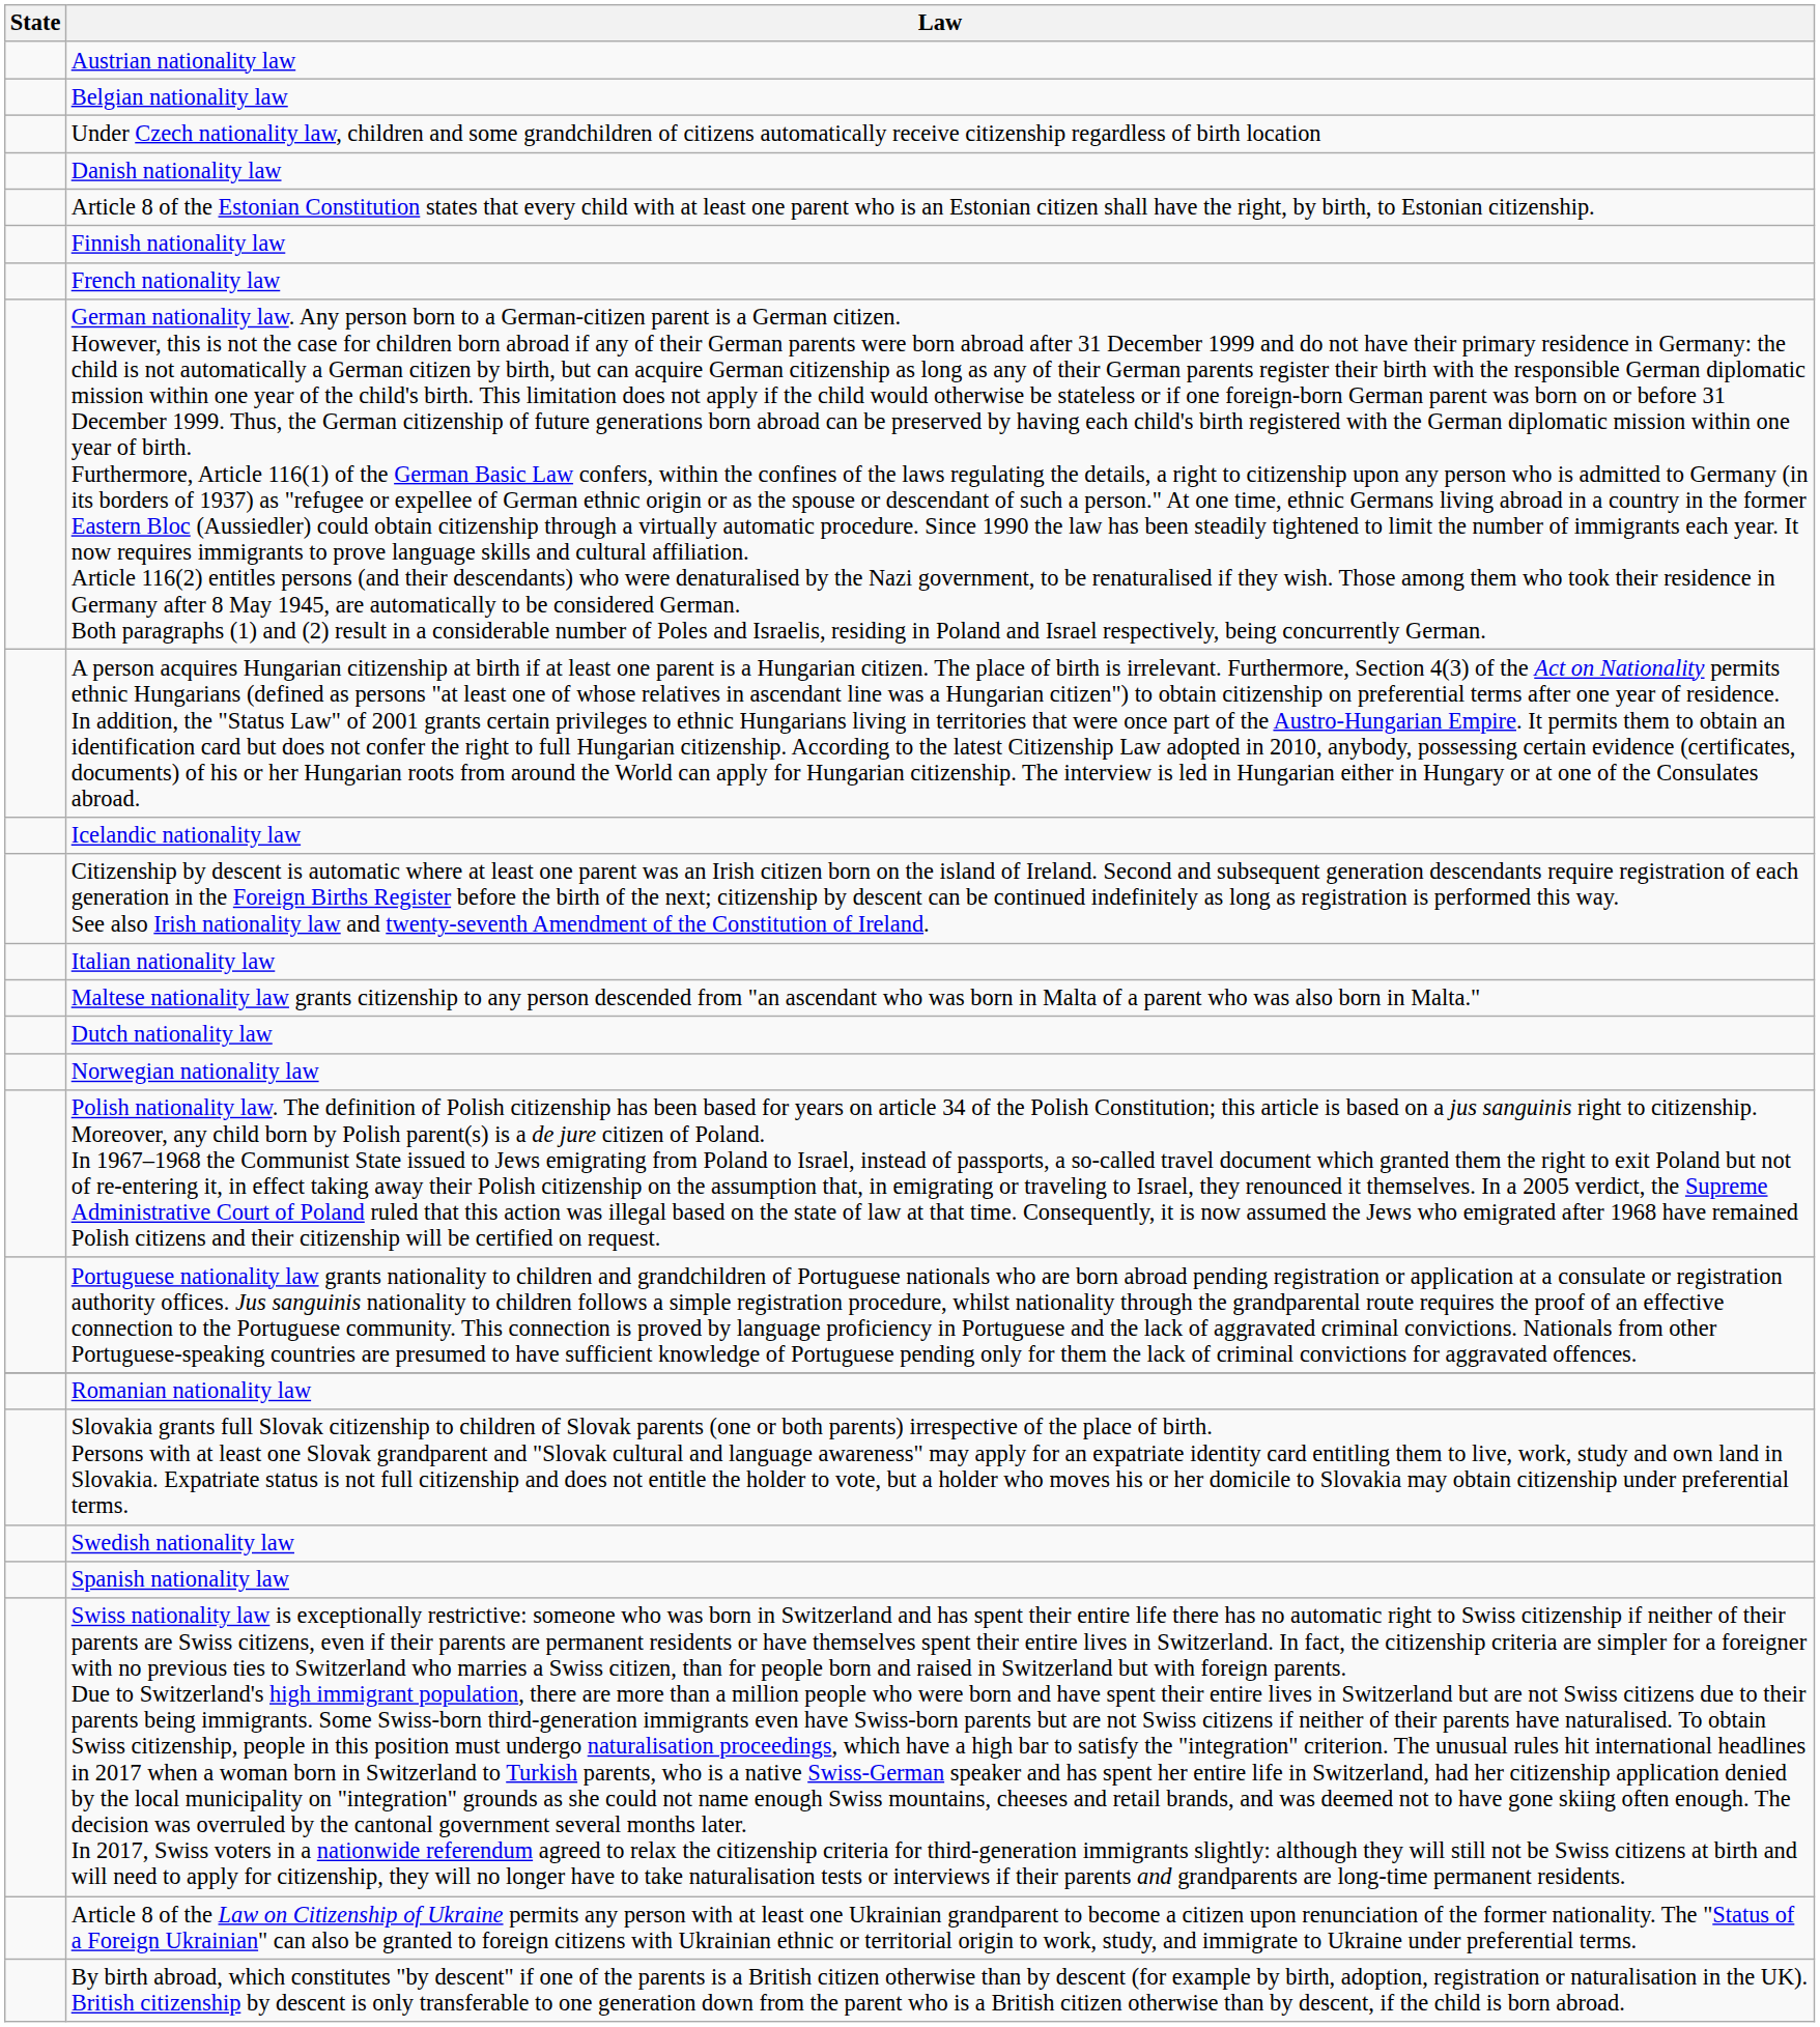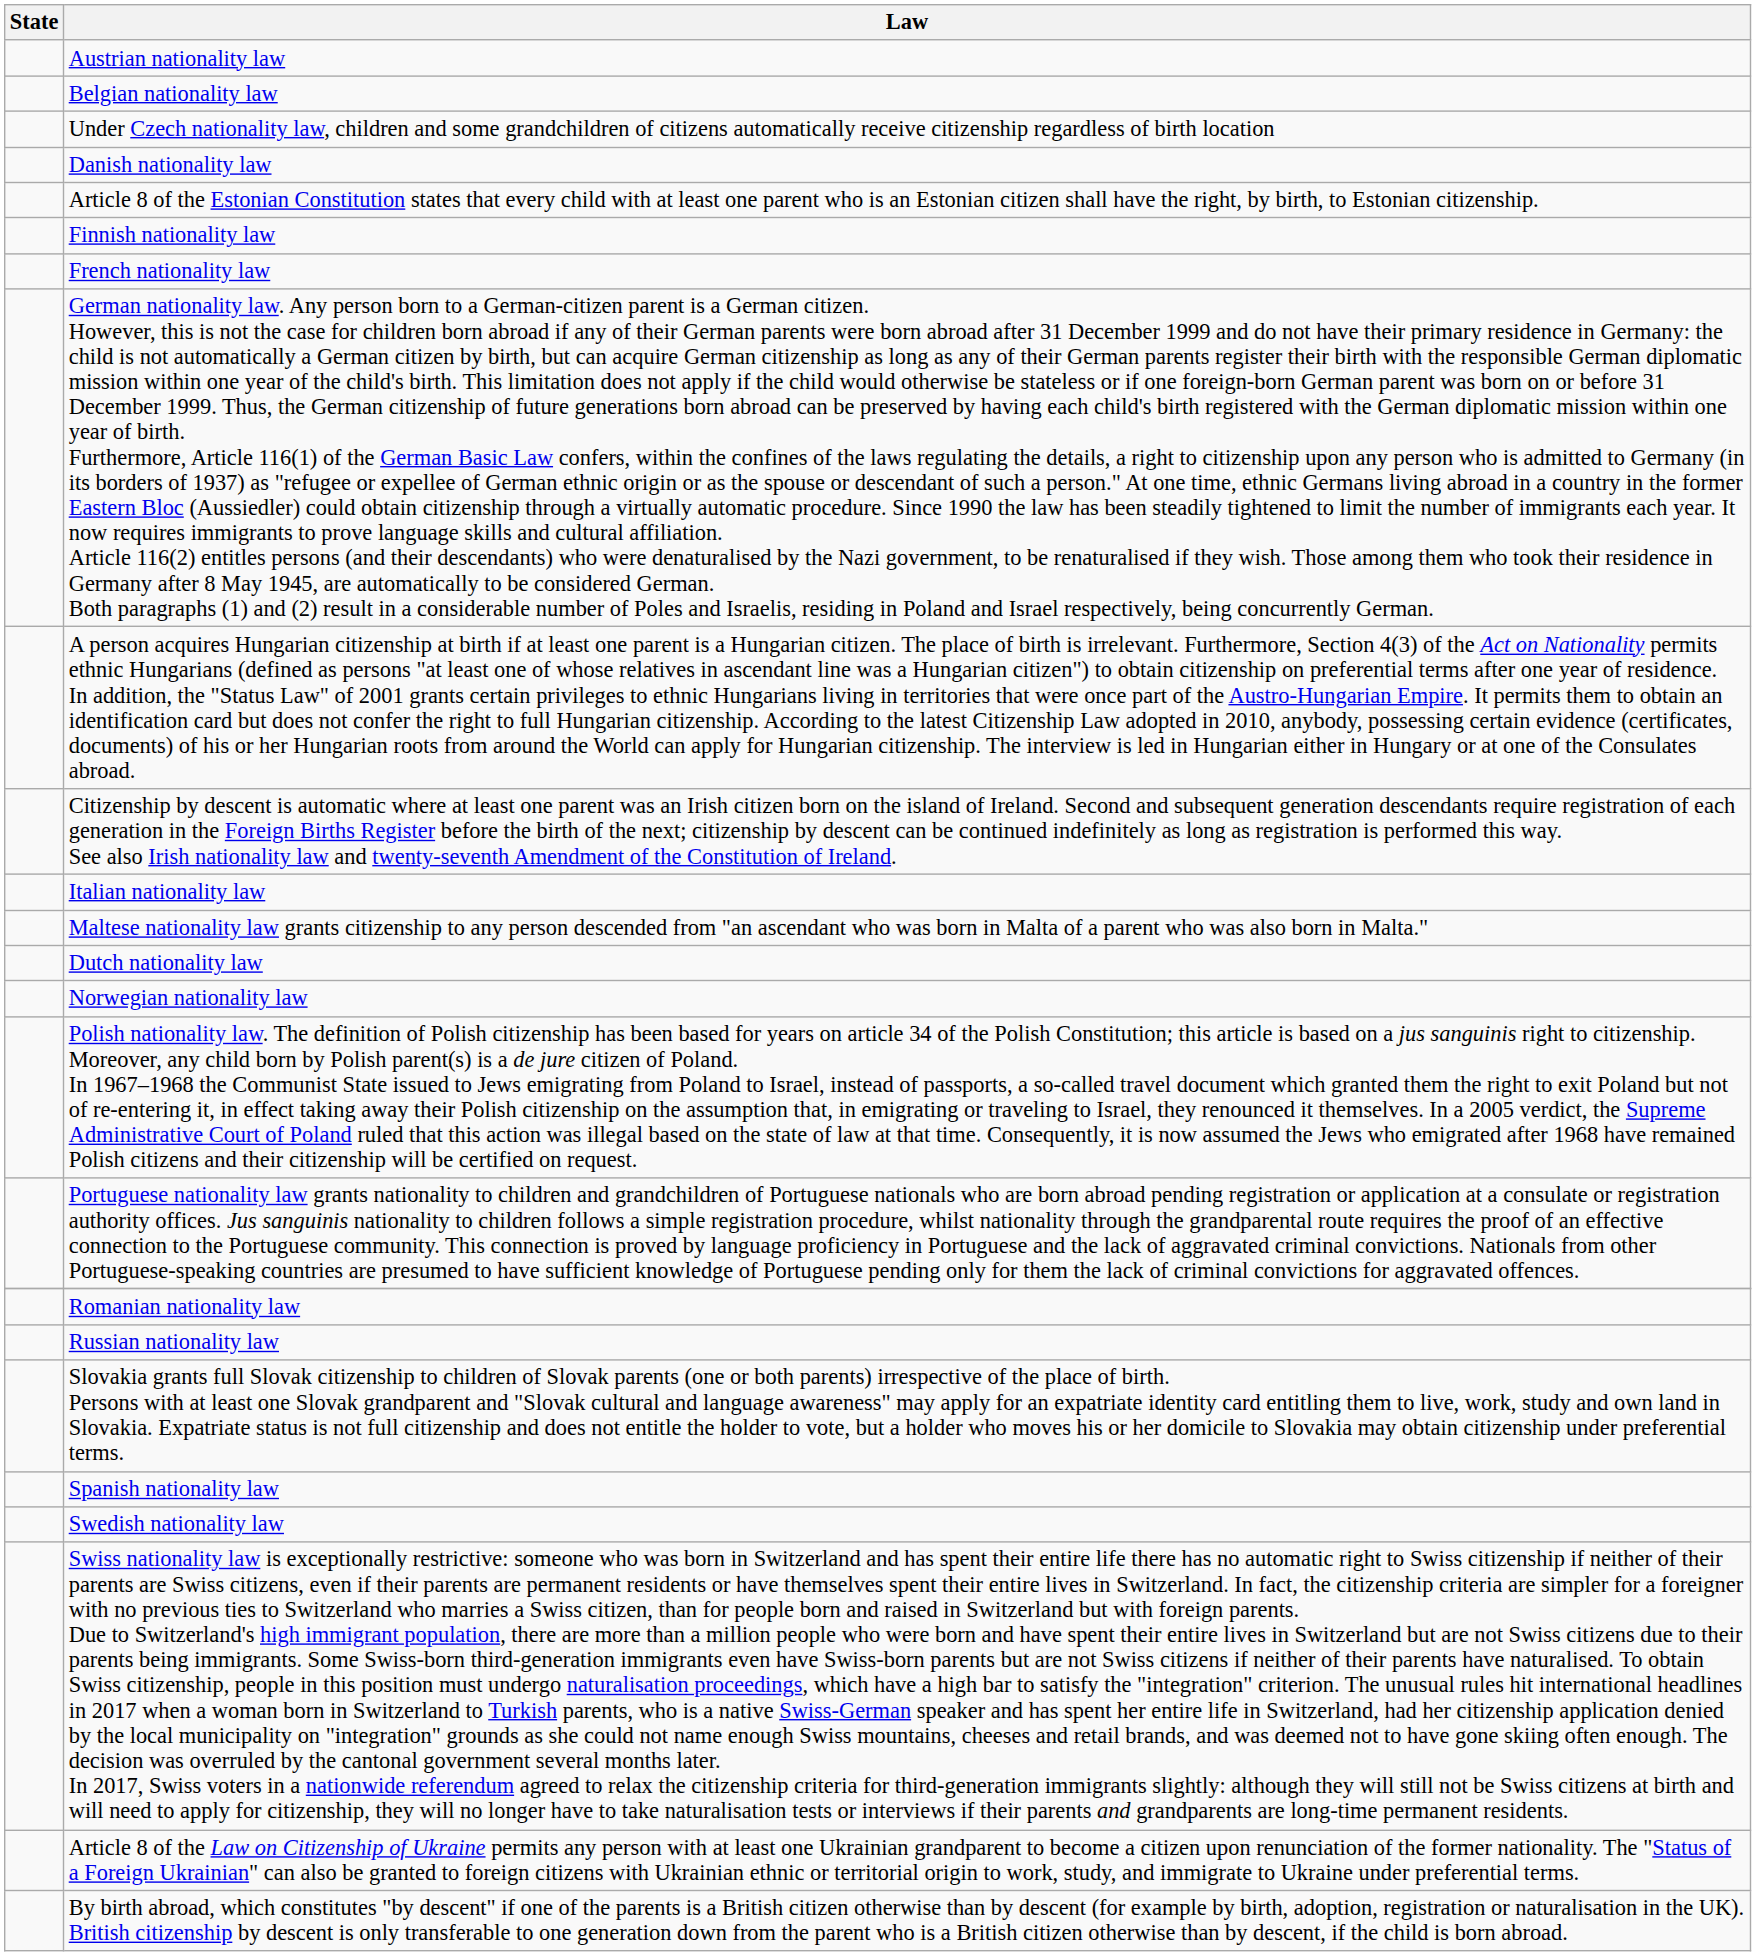- row: Icelandic nationality law
+ row: Russian nationality law
rows swapped: Spanish nationality law <-> Swedish nationality law
